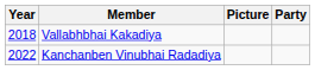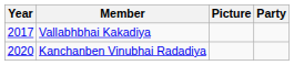Vallabhbhai Kakadiya | Year: 2018 -> 2017
Kanchanben Vinubhai Radadiya | Year: 2022 -> 2020
